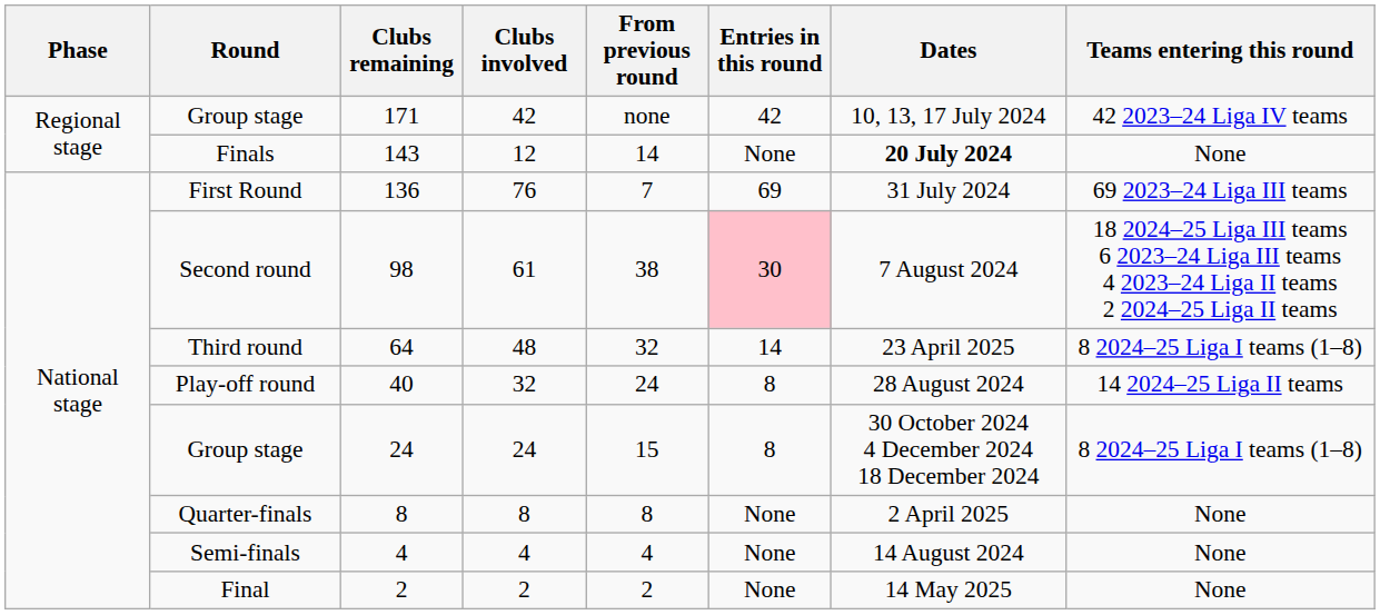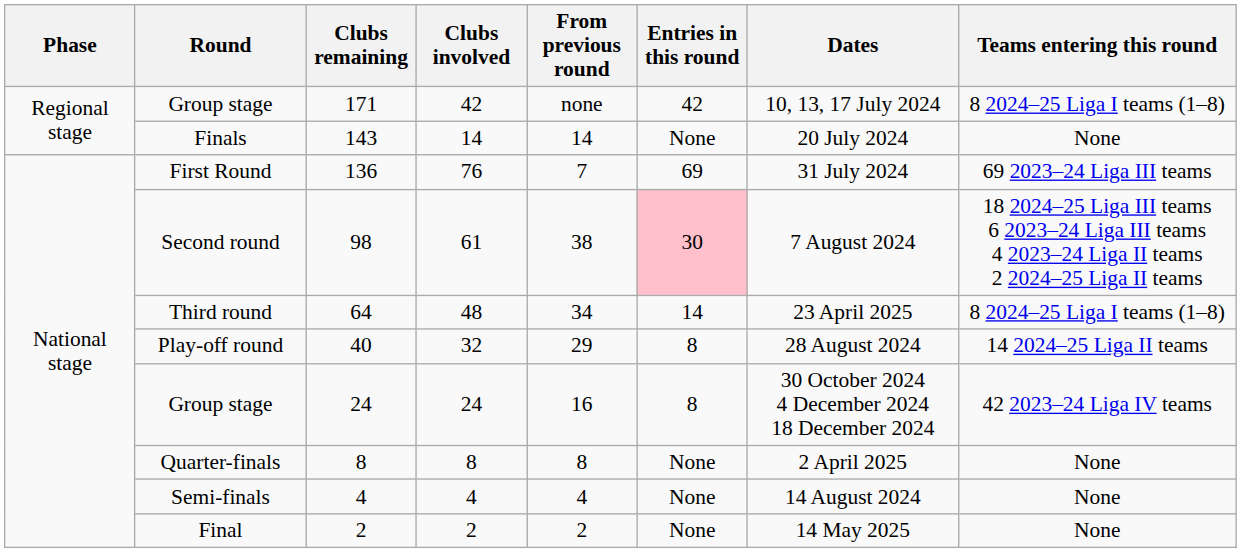Group stage / 171 | Teams entering this round: 42 2023–24 Liga IV teams -> 8 2024–25 Liga I teams (1–8)
Finals | Clubs involved: 12 -> 14
Finals | Dates: bold -> normal
Third round | From previous round: 32 -> 34
Play-off round | From previous round: 24 -> 29
Group stage / 24 | From previous round: 15 -> 16
Group stage / 24 | Teams entering this round: 8 2024–25 Liga I teams (1–8) -> 42 2023–24 Liga IV teams
